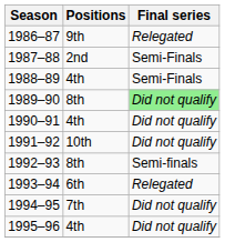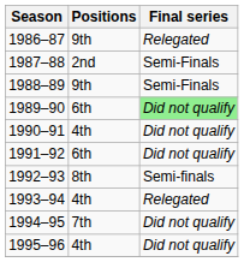1988–89 | Positions: 4th -> 9th
1989–90 | Positions: 8th -> 6th
1991–92 | Positions: 10th -> 6th
1993–94 | Positions: 6th -> 4th
